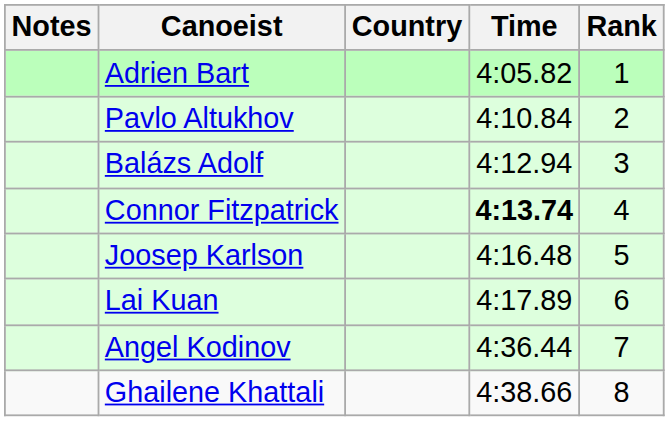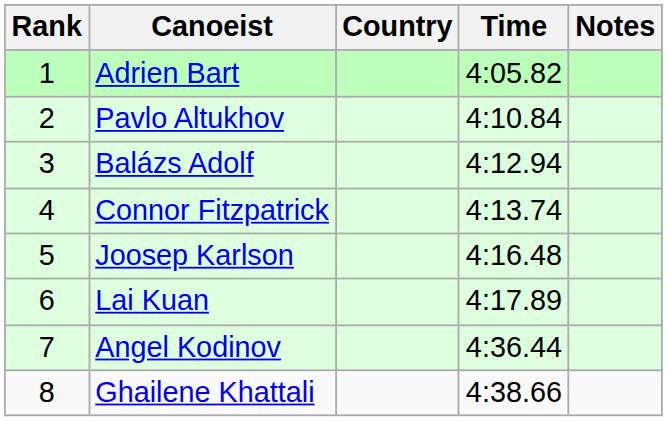columns swapped: Rank <-> Notes
Connor Fitzpatrick | Time: bold -> normal
